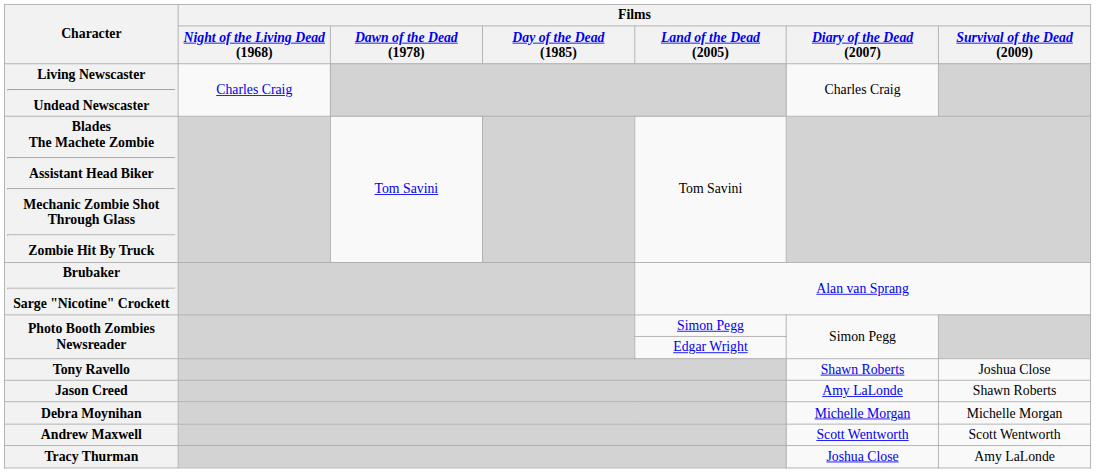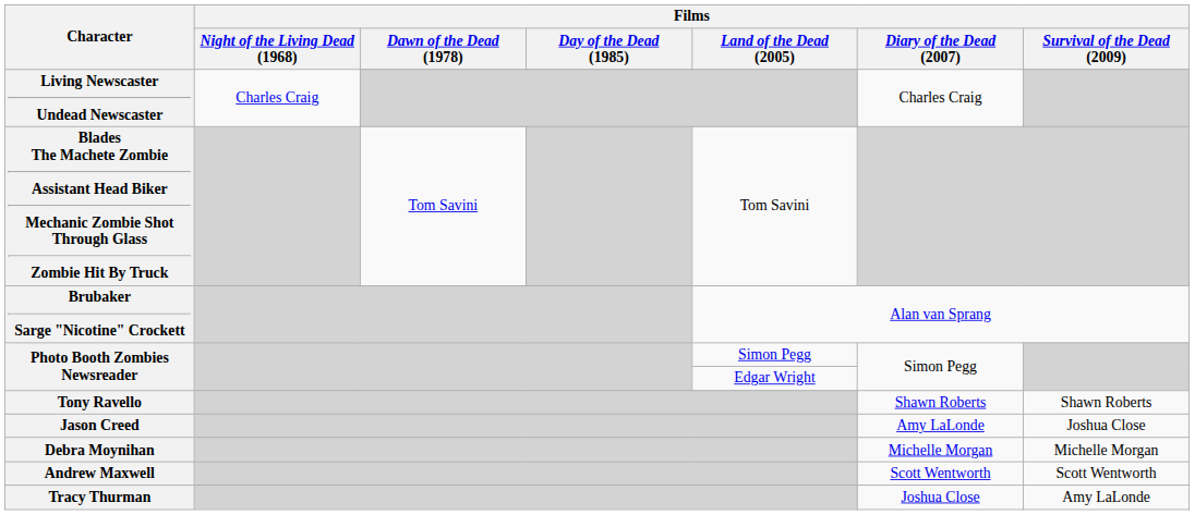Tony Ravello | Films / Survival of the Dead (2009): Joshua Close -> Shawn Roberts
Jason Creed | Films / Survival of the Dead (2009): Shawn Roberts -> Joshua Close
